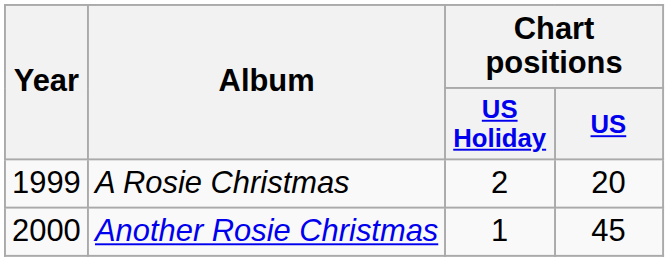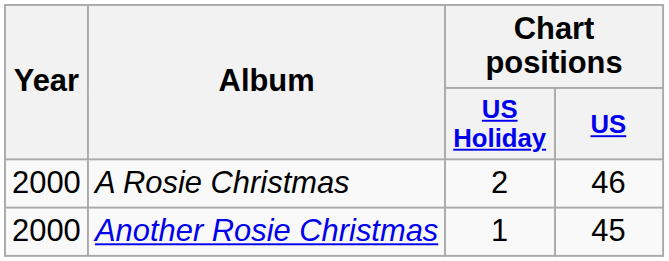A Rosie Christmas | Year: 1999 -> 2000
A Rosie Christmas | Chart positions / US: 20 -> 46
